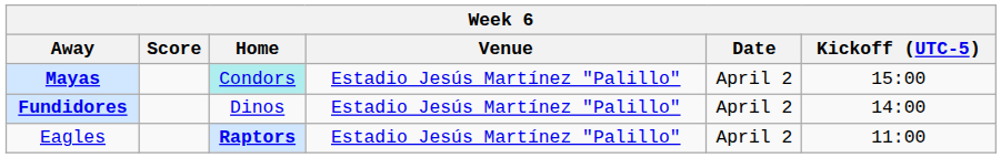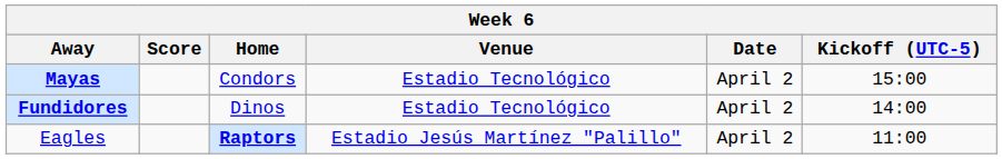Mayas | Home: paleturquoise background -> no background
Mayas | Venue: Estadio Jesús Martínez "Palillo" -> Estadio Tecnológico
Fundidores | Venue: Estadio Jesús Martínez "Palillo" -> Estadio Tecnológico
